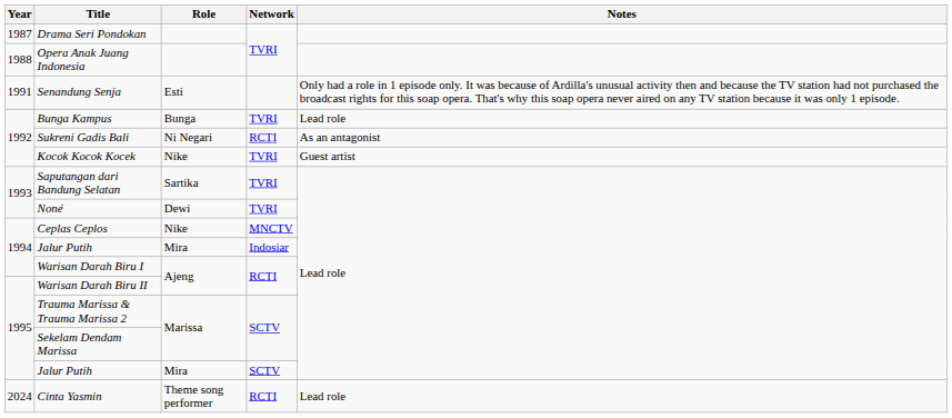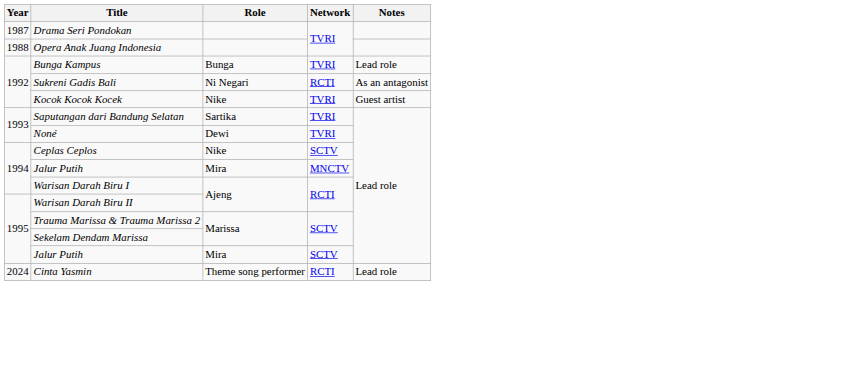- row: 1991 | Senandung Senja | Esti | Only had a role in 1 episode only. It was because of Ardilla's unusual activity then and because the TV station had not purchased the broadcast rights for this soap opera. That's why this soap opera never aired on any TV station because it was only 1 episode.
Ceplas Ceplos | Network: MNCTV -> SCTV
1994 / Jalur Putih | Network: Indosiar -> MNCTV
